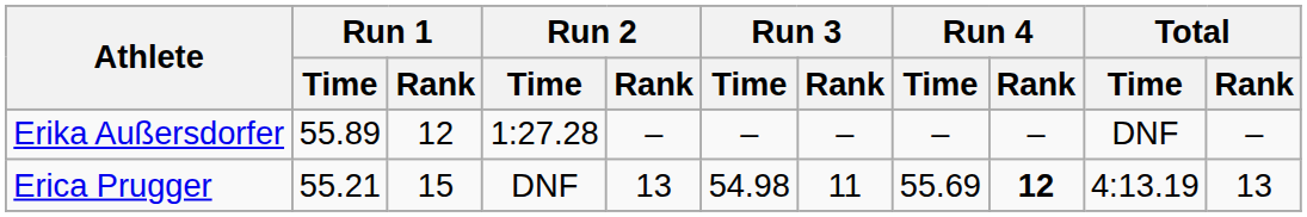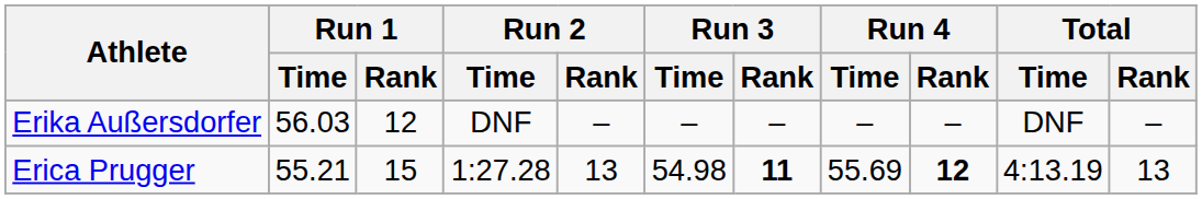Erika Außersdorfer | Run 1 / Time: 55.89 -> 56.03
Erika Außersdorfer | Run 2 / Time: 1:27.28 -> DNF
Erica Prugger | Run 2 / Time: DNF -> 1:27.28
Erica Prugger | Run 3 / Rank: normal -> bold
